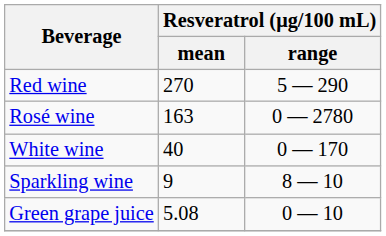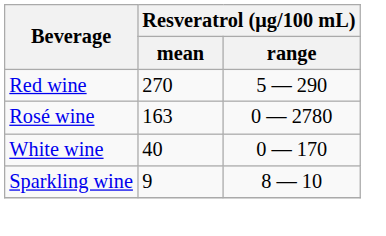- row: Green grape juice | 5.08 | 0 — 10
